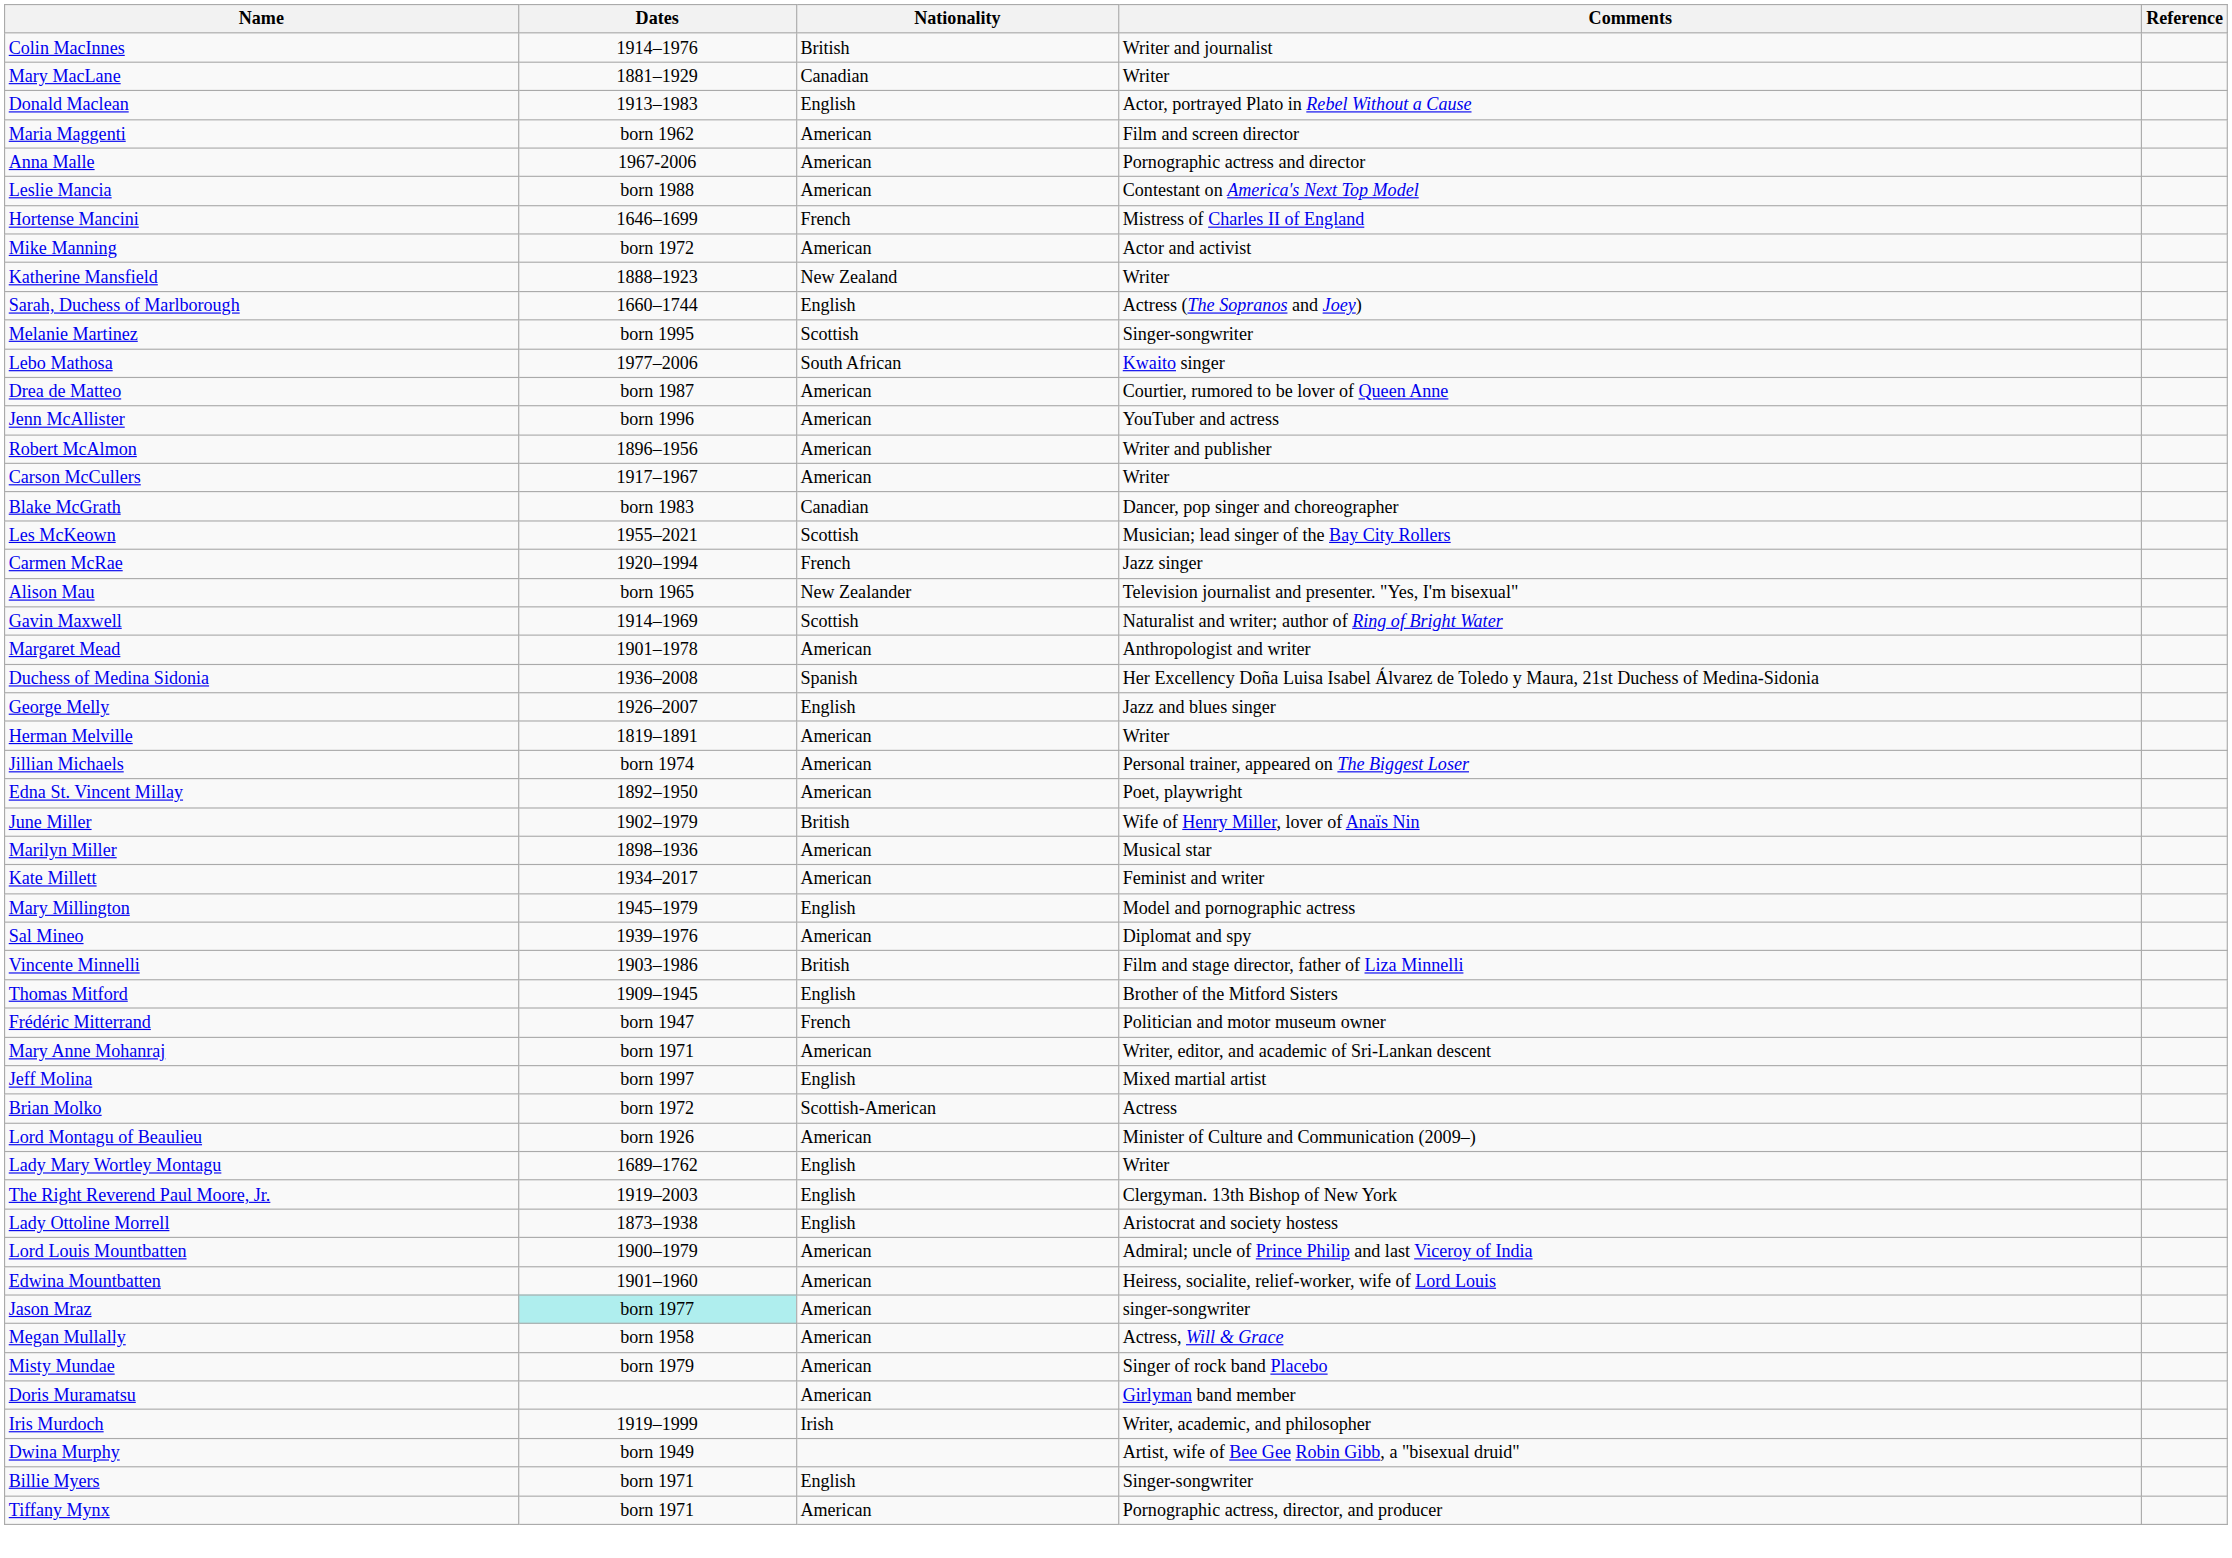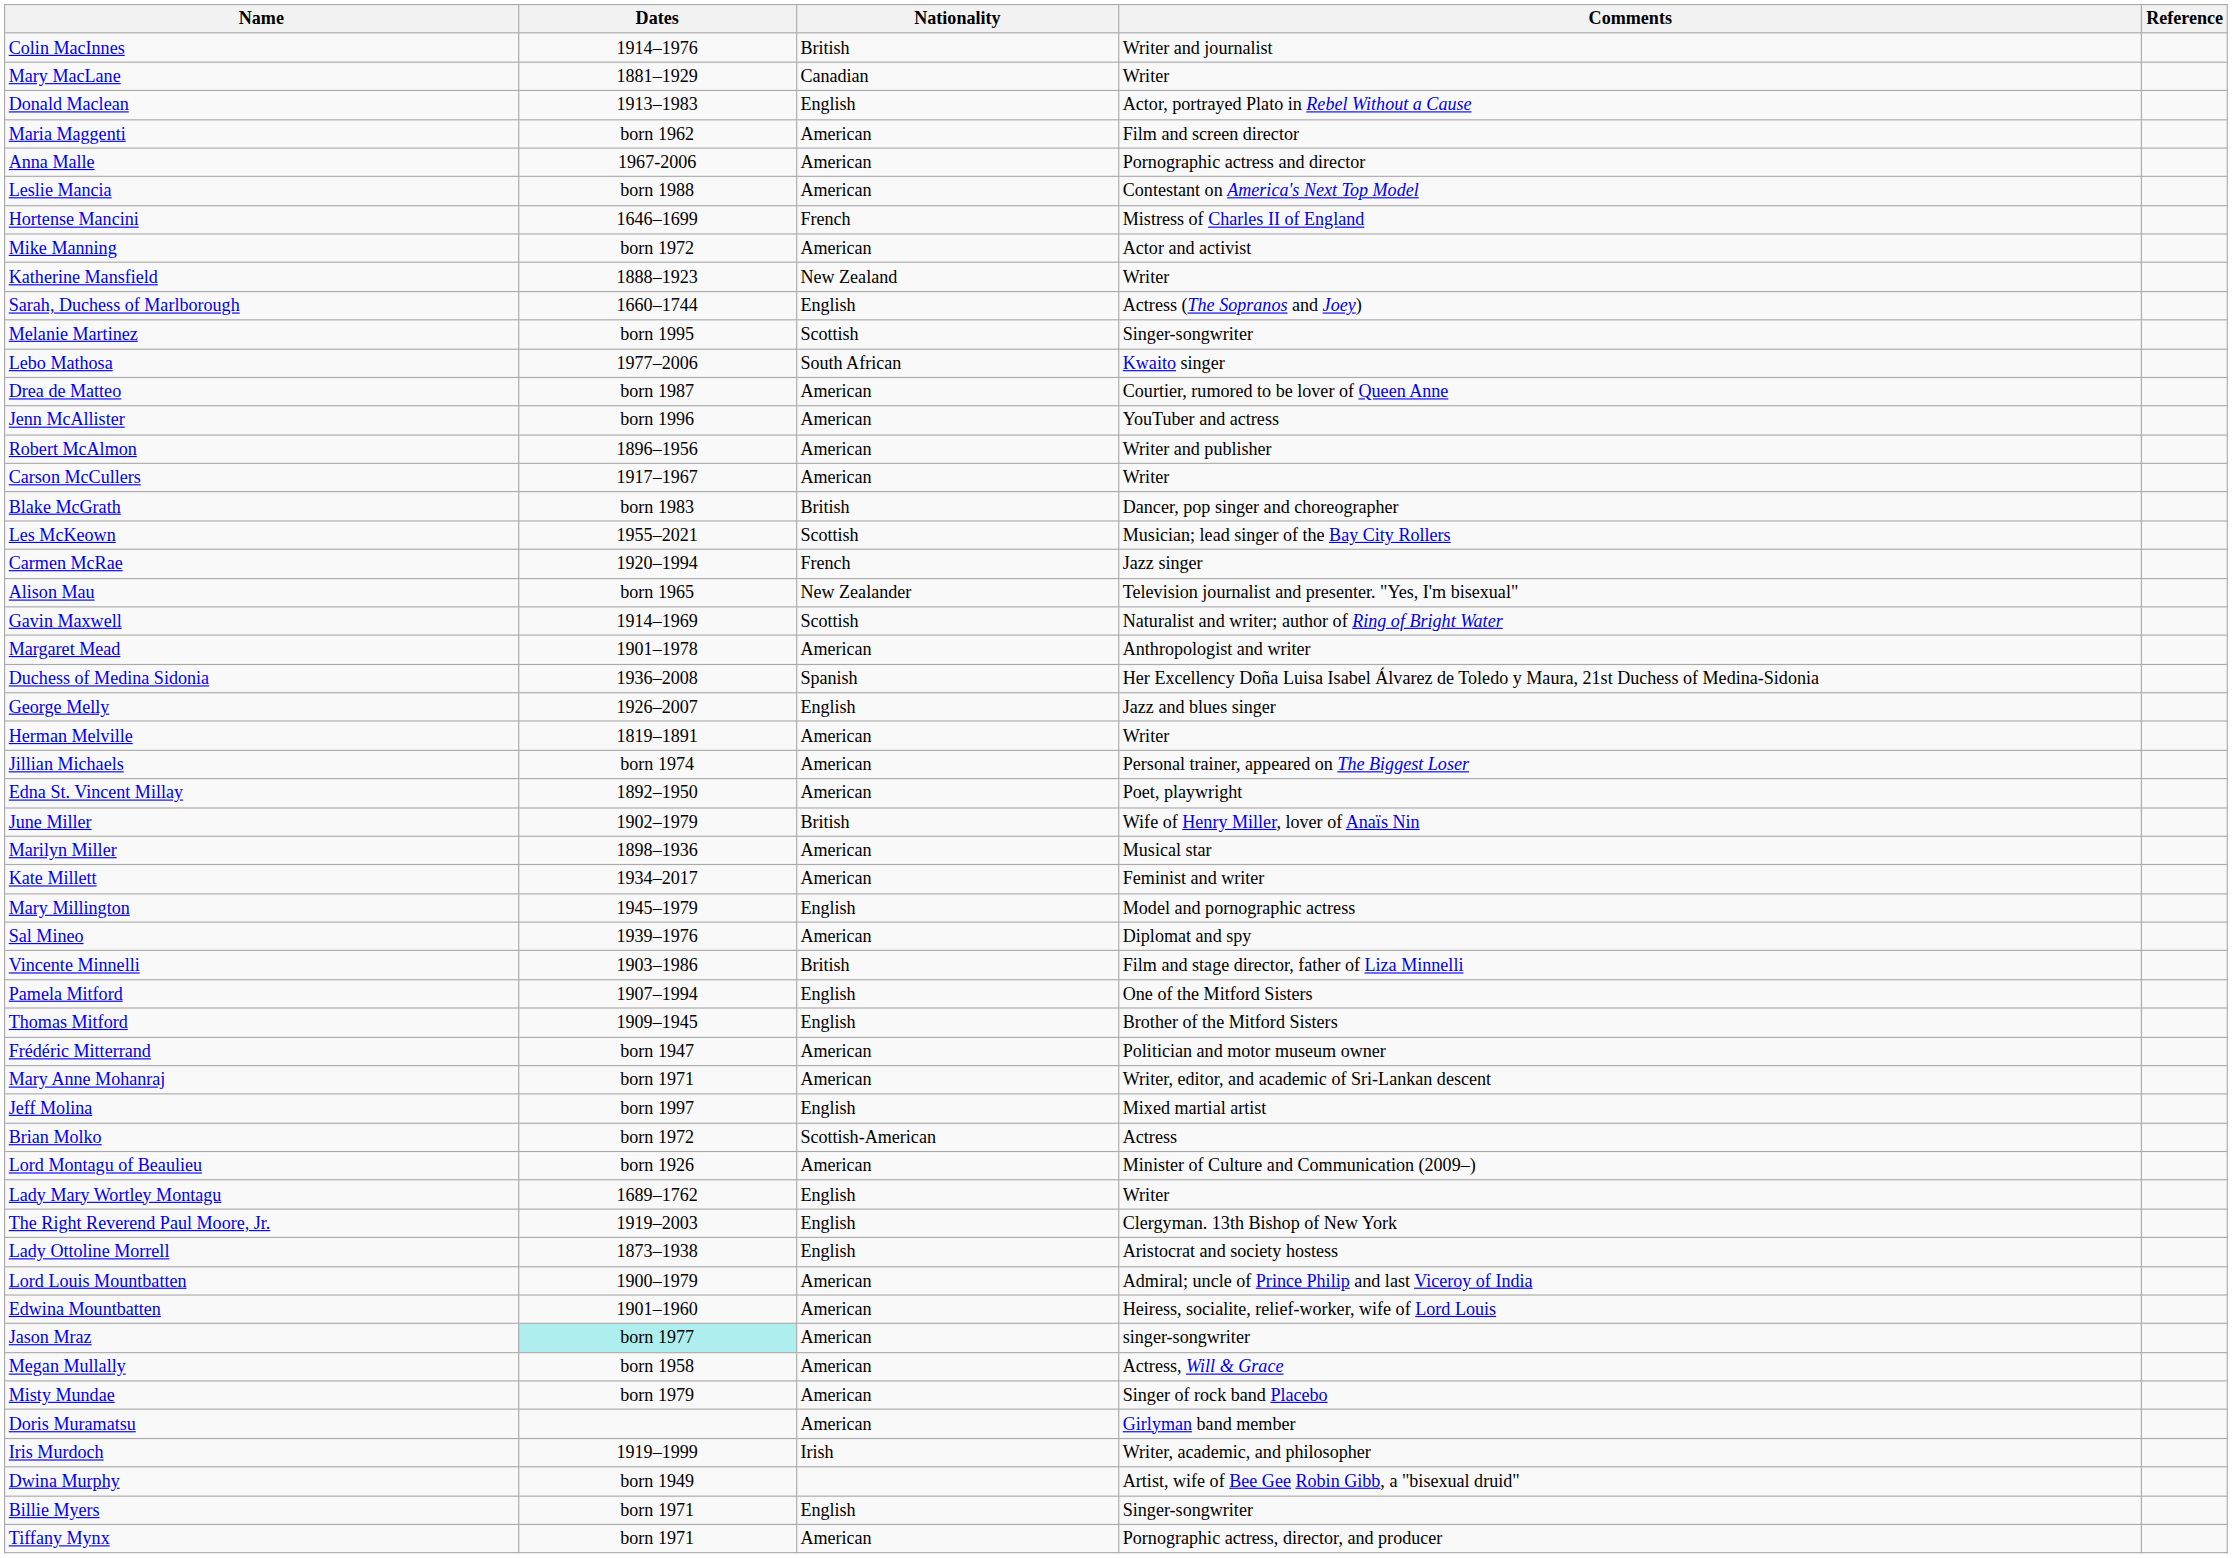Blake McGrath | Nationality: Canadian -> British
+ row: Pamela Mitford | 1907–1994 | English | One of the Mitford Sisters
Frédéric Mitterrand | Nationality: French -> American
